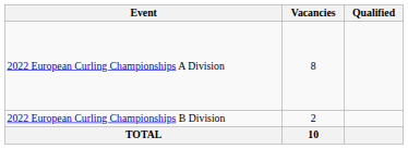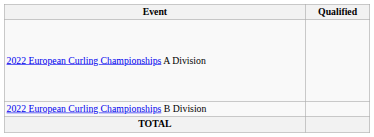- column: Vacancies | 8 | 2 | 10
